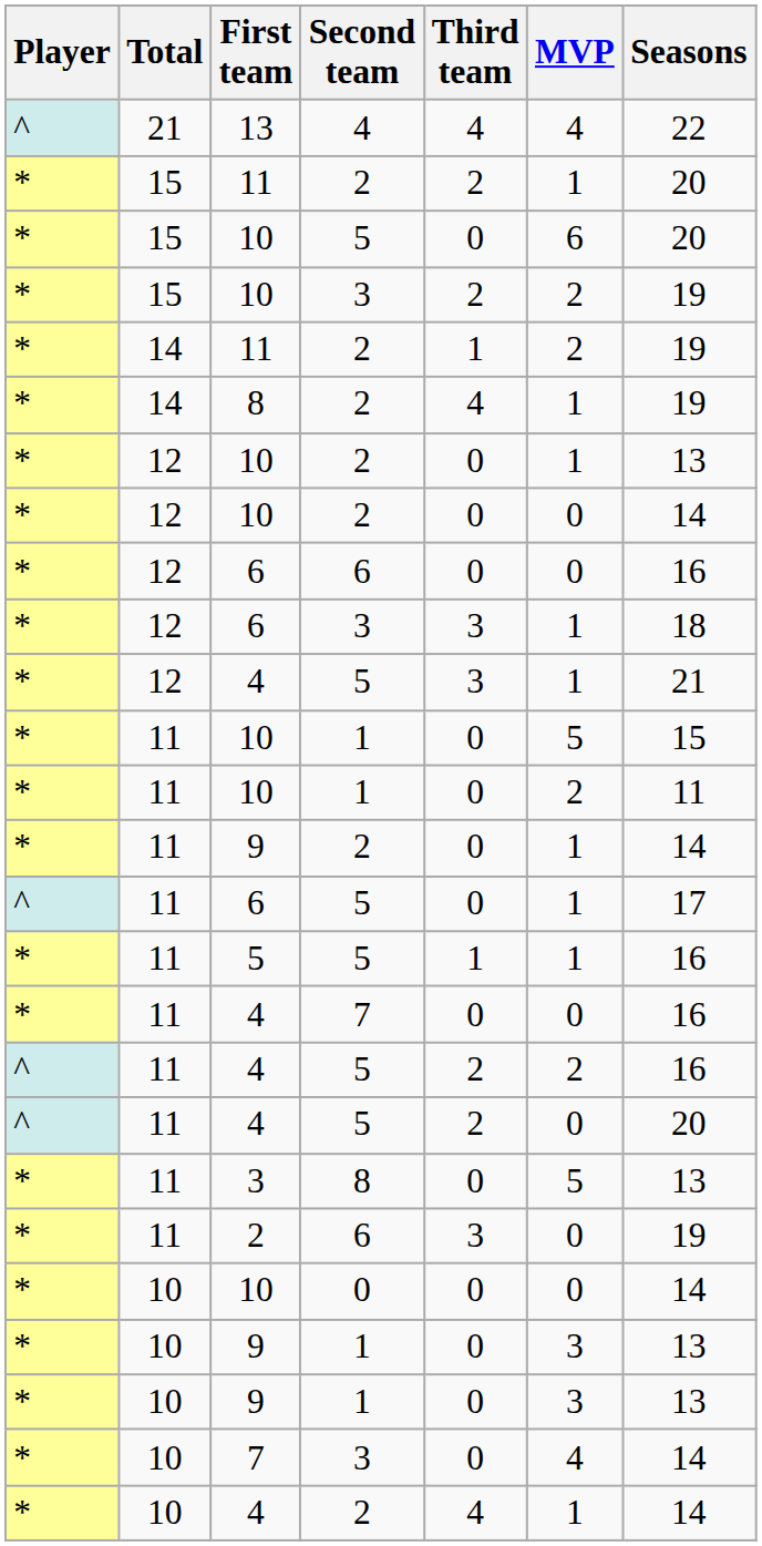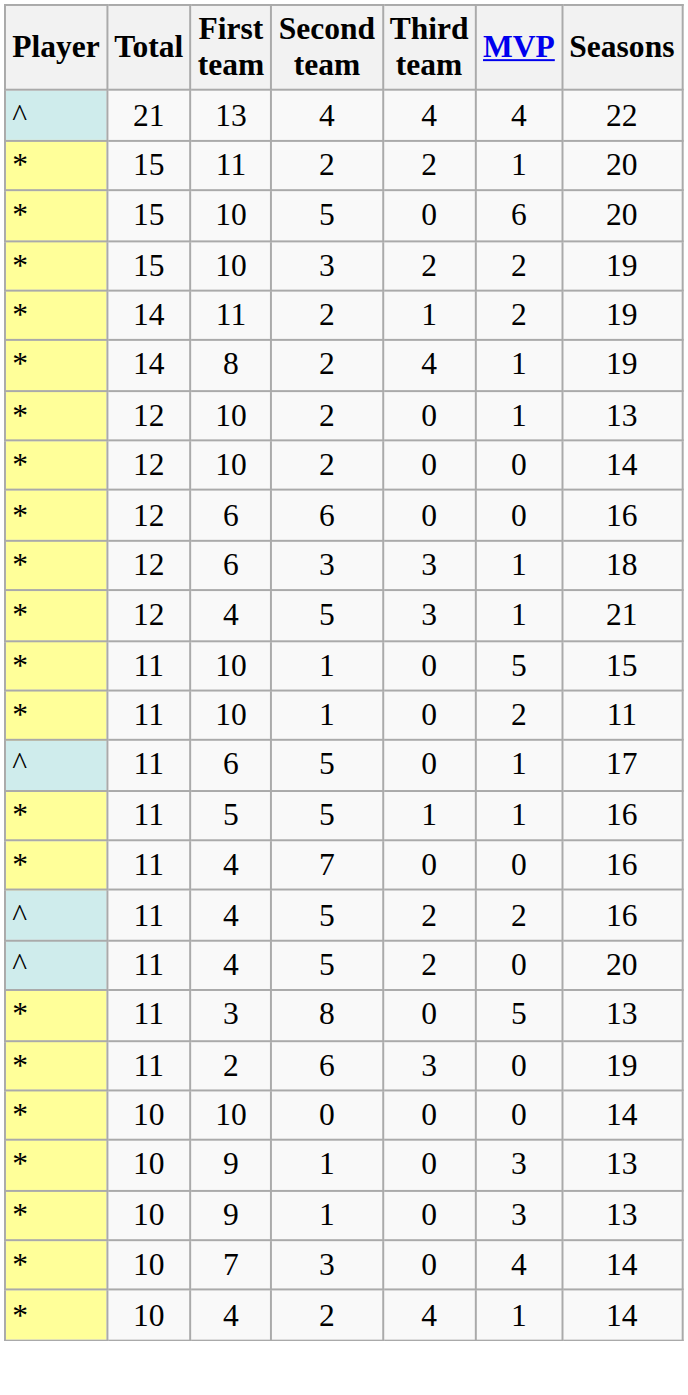- row: * | 11 | 9 | 2 | 0 | 1 | 14
